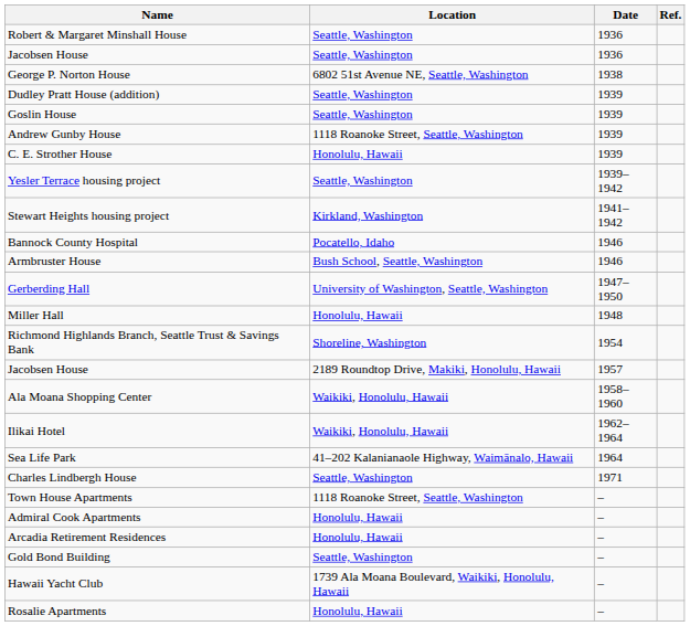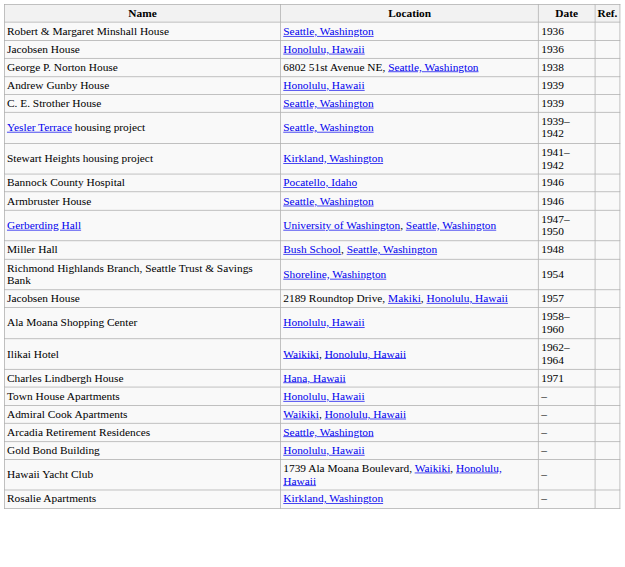Jacobsen House / 1936 | Location: Seattle, Washington -> Honolulu, Hawaii
- row: Dudley Pratt House (addition) | Seattle, Washington | 1939
- row: Goslin House | Seattle, Washington | 1939
Andrew Gunby House | Location: 1118 Roanoke Street, Seattle, Washington -> Honolulu, Hawaii
C. E. Strother House | Location: Honolulu, Hawaii -> Seattle, Washington
Armbruster House | Location: Bush School, Seattle, Washington -> Seattle, Washington
Miller Hall | Location: Honolulu, Hawaii -> Bush School, Seattle, Washington
Ala Moana Shopping Center | Location: Waikiki, Honolulu, Hawaii -> Honolulu, Hawaii
- row: Sea Life Park | 41–202 Kalanianaole Highway, Waimānalo, Hawaii | 1964
Charles Lindbergh House | Location: Seattle, Washington -> Hana, Hawaii
Town House Apartments | Location: 1118 Roanoke Street, Seattle, Washington -> Honolulu, Hawaii
Admiral Cook Apartments | Location: Honolulu, Hawaii -> Waikiki, Honolulu, Hawaii
Arcadia Retirement Residences | Location: Honolulu, Hawaii -> Seattle, Washington
Gold Bond Building | Location: Seattle, Washington -> Honolulu, Hawaii
Rosalie Apartments | Location: Honolulu, Hawaii -> Kirkland, Washington
